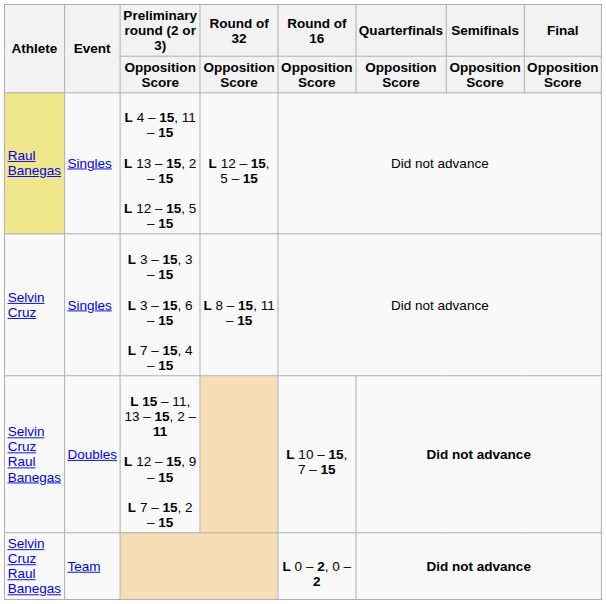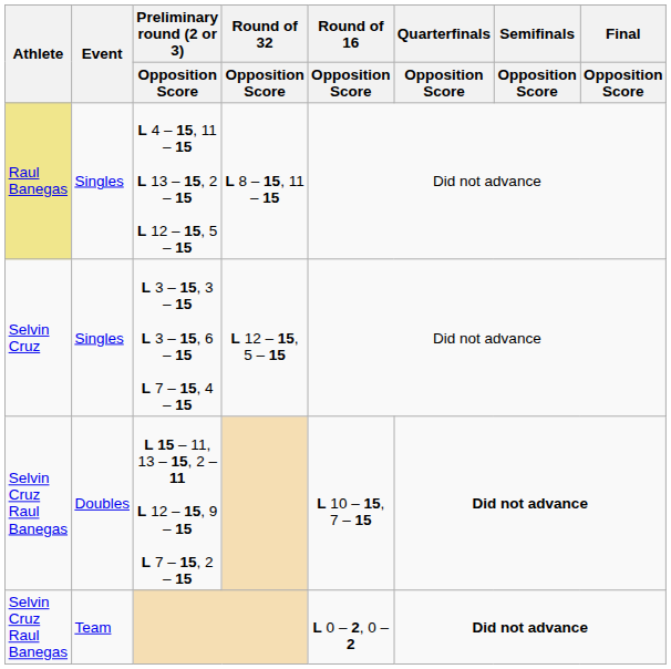L 4 – 15, 11 – 15 L 13 – 15, 2 – 15 L 12 – 15, 5 – 15 | Round of 32 / Opposition Score: L 12 – 15, 5 – 15 -> L 8 – 15, 11 – 15
L 3 – 15, 3 – 15 L 3 – 15, 6 – 15 L 7 – 15, 4 – 15 | Round of 32 / Opposition Score: L 8 – 15, 11 – 15 -> L 12 – 15, 5 – 15
